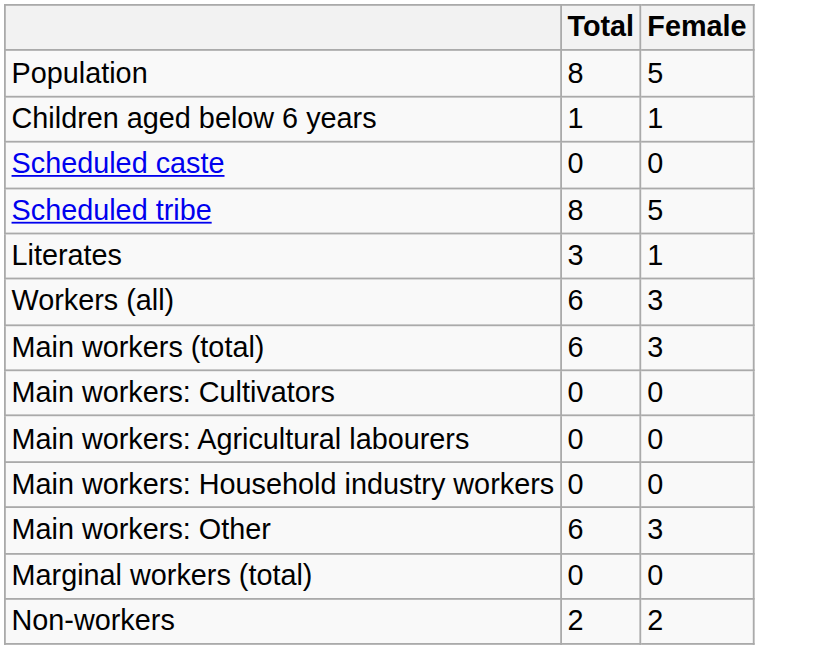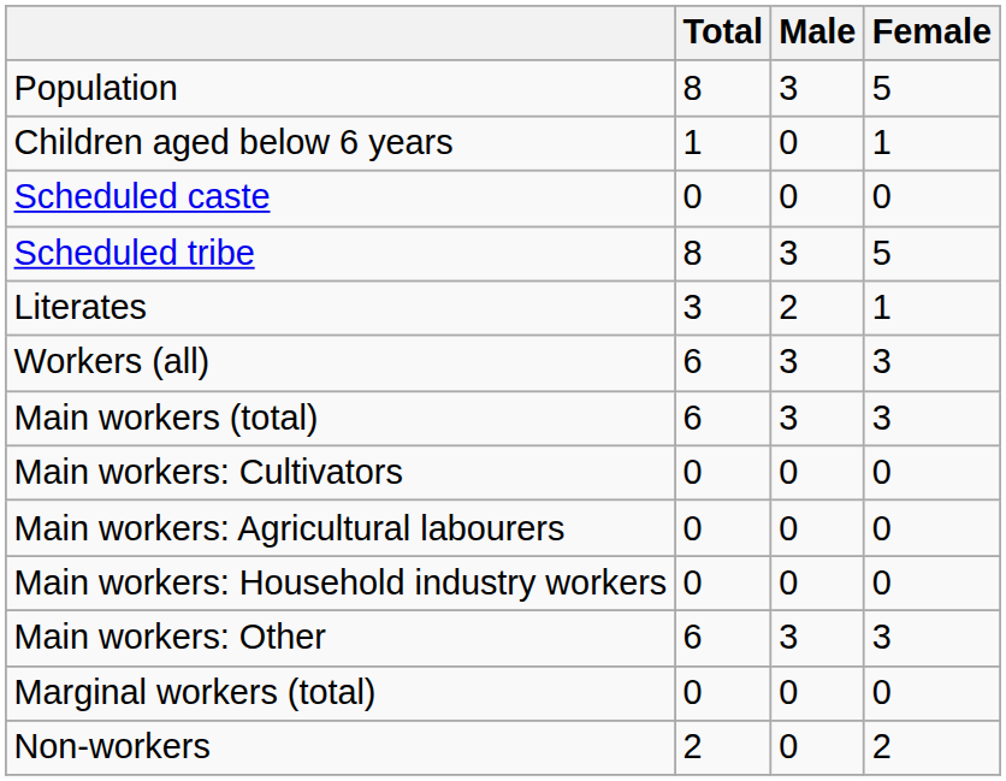+ column: Male | 3 | 0 | 0 | 3 | 2 | 3 | 3 | 0 | 0 | 0 | 3 | 0 | 0
